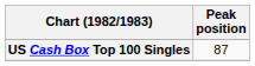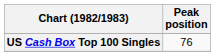US Cash Box Top 100 Singles | Peak position: 87 -> 76
